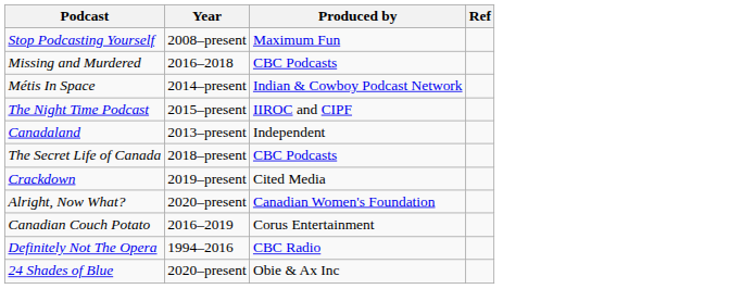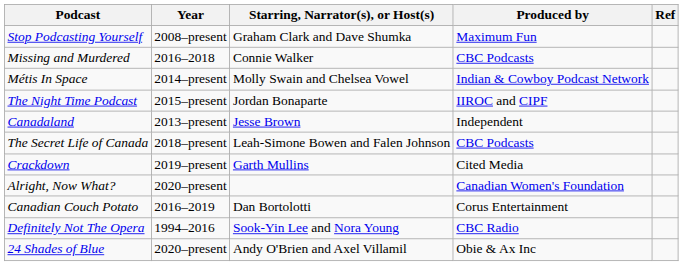+ column: Starring, Narrator(s), or Host(s) | Graham Clark and Dave Shumka | Connie Walker | Molly Swain and Chelsea Vowel | Jordan Bonaparte | Jesse Brown | Leah-Simone Bowen and Falen Johnson | Garth Mullins | Dan Bortolotti | Sook-Yin Lee and Nora Young | Andy O'Brien and Axel Villamil
